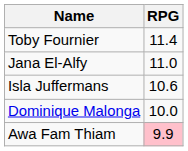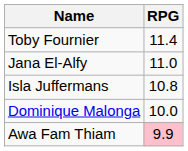Isla Juffermans | RPG: 10.6 -> 10.8
